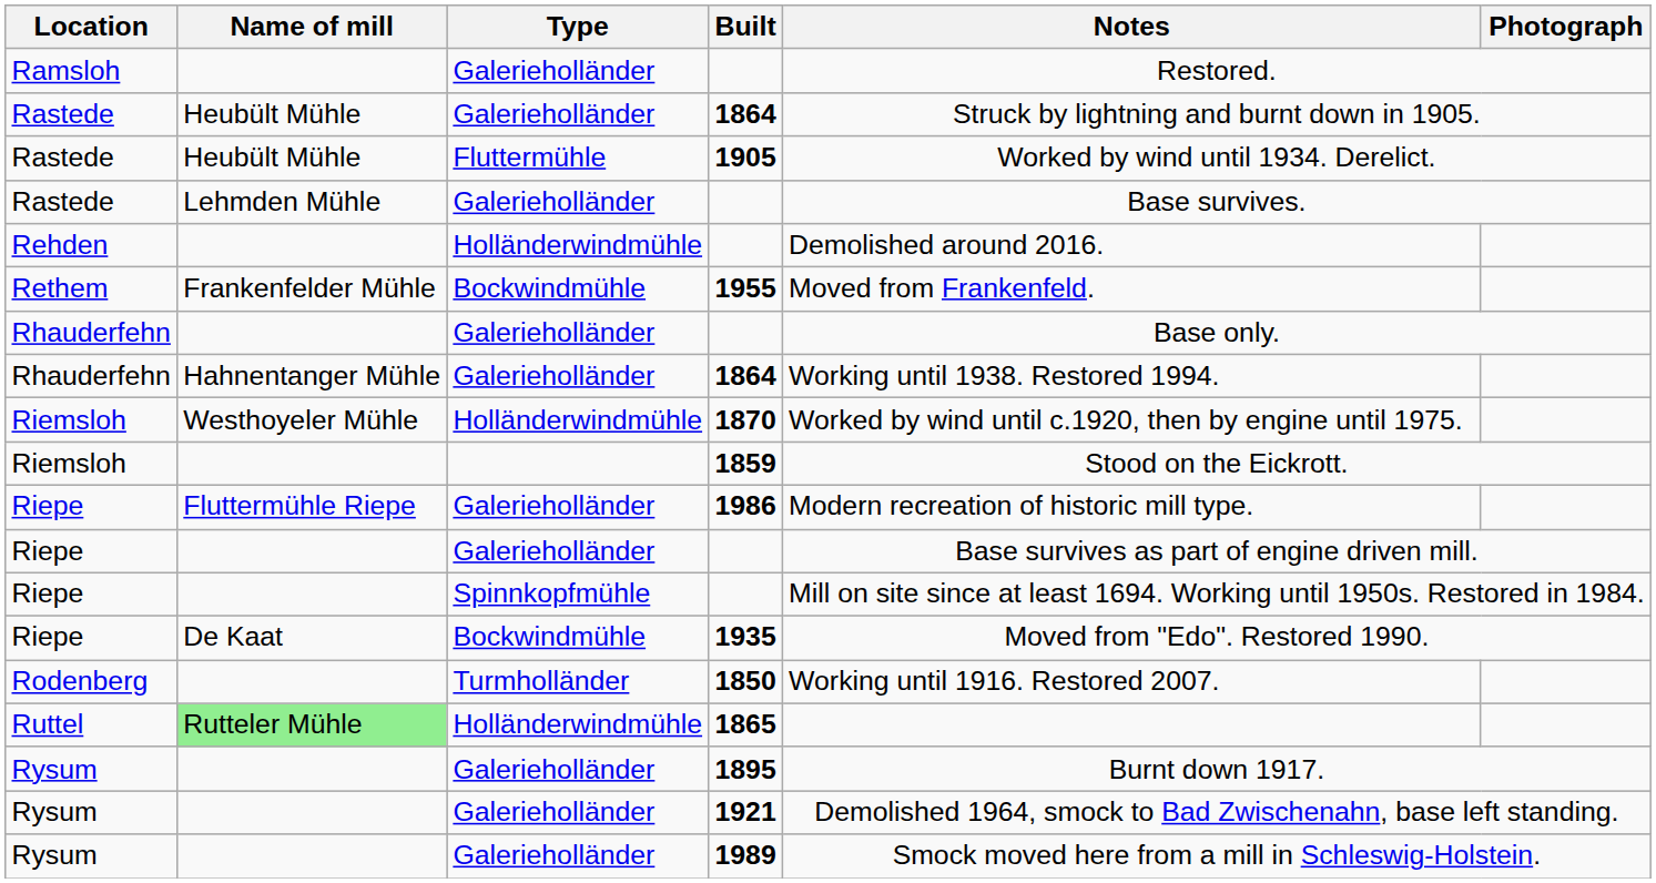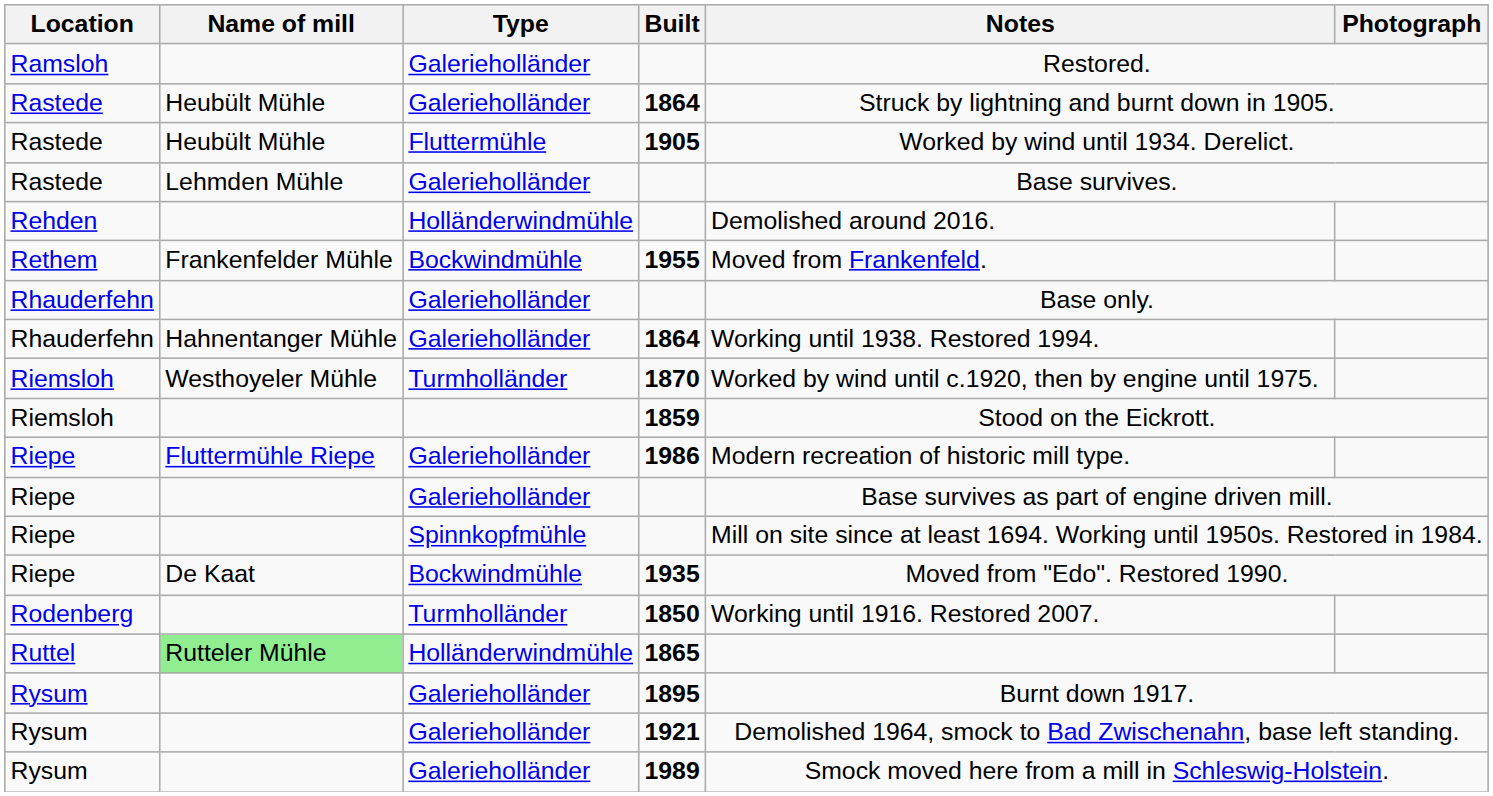1870 | Type: Holländerwindmühle -> Turmholländer
